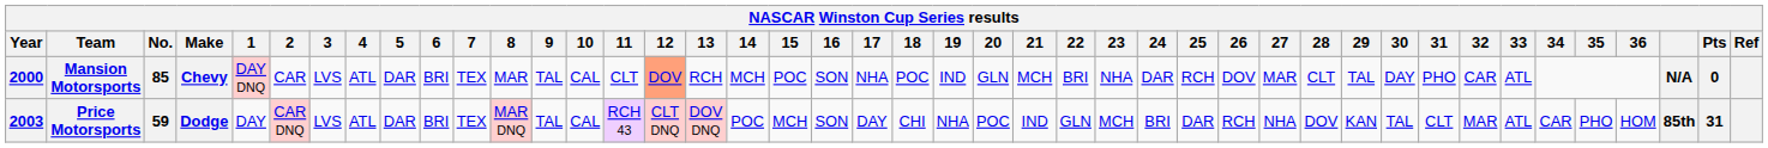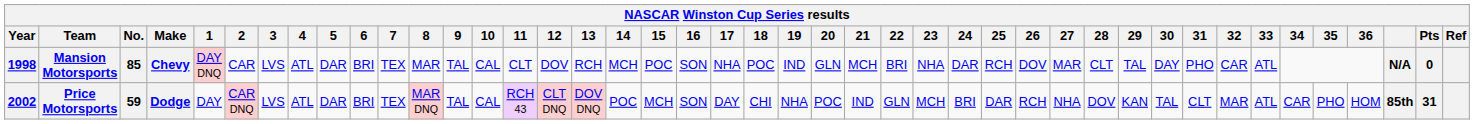Mansion Motorsports | Year: 2000 -> 1998
Mansion Motorsports | 12: lightsalmon background -> no background
Price Motorsports | Year: 2003 -> 2002
